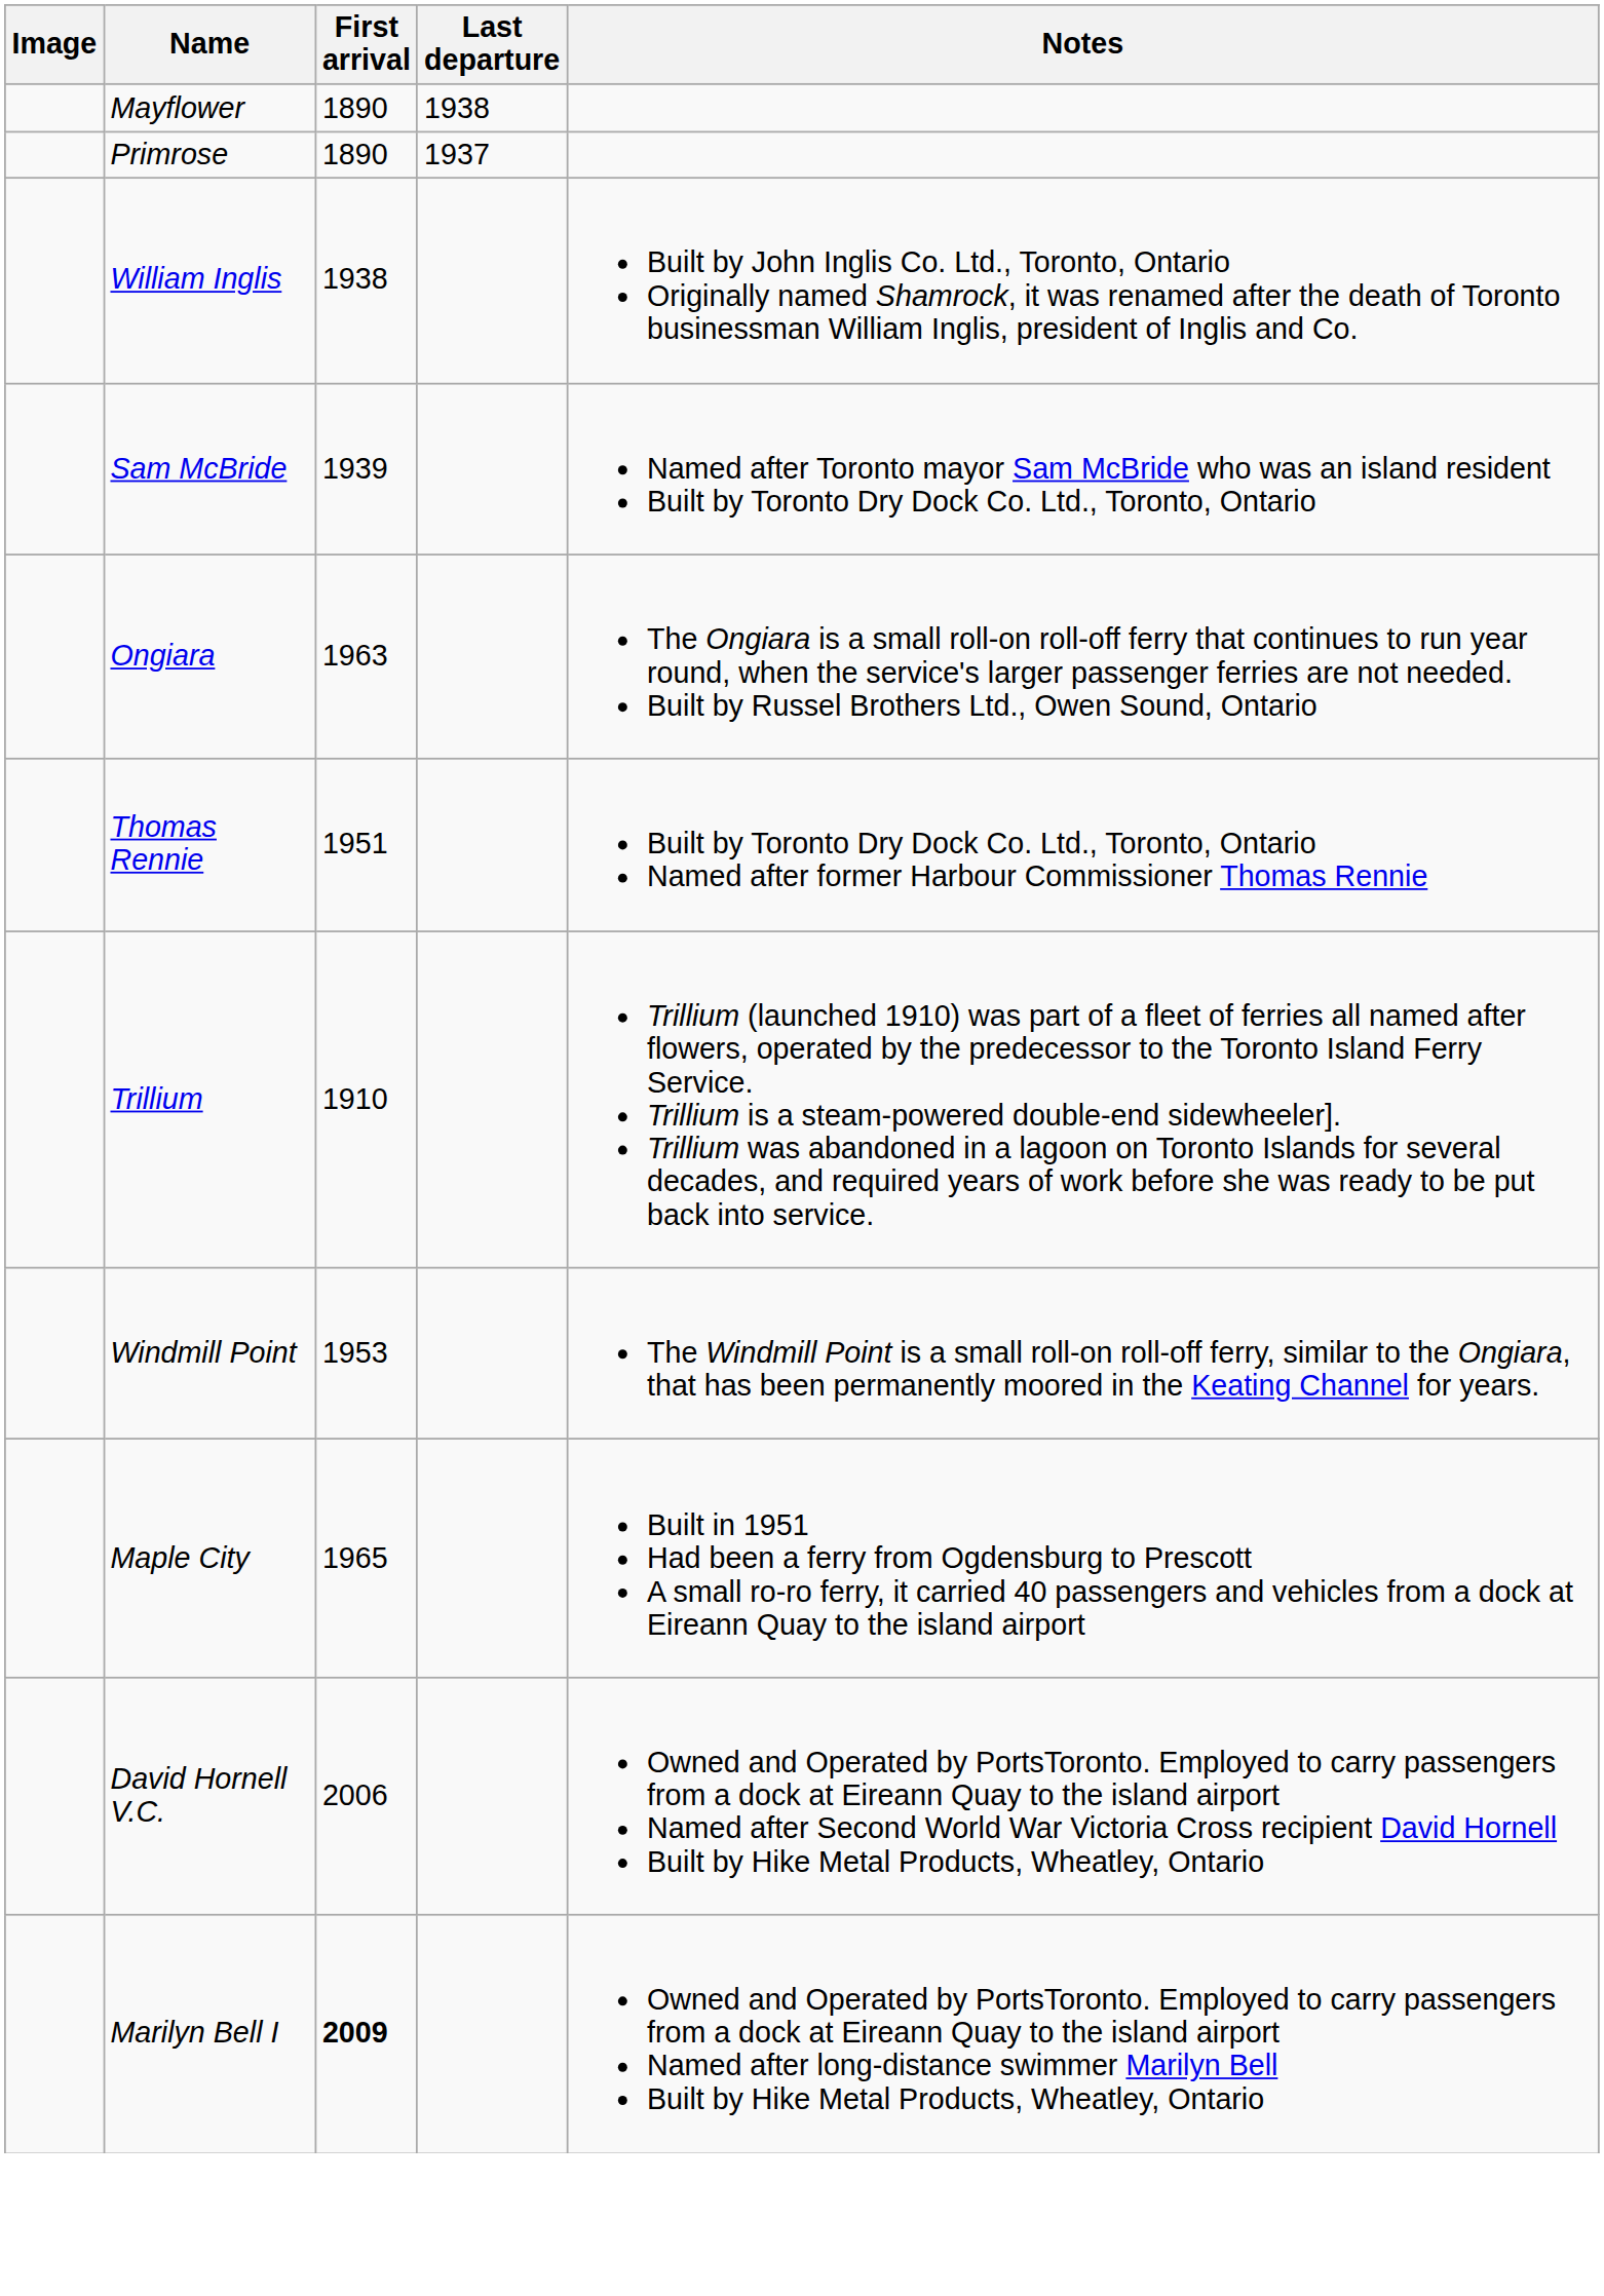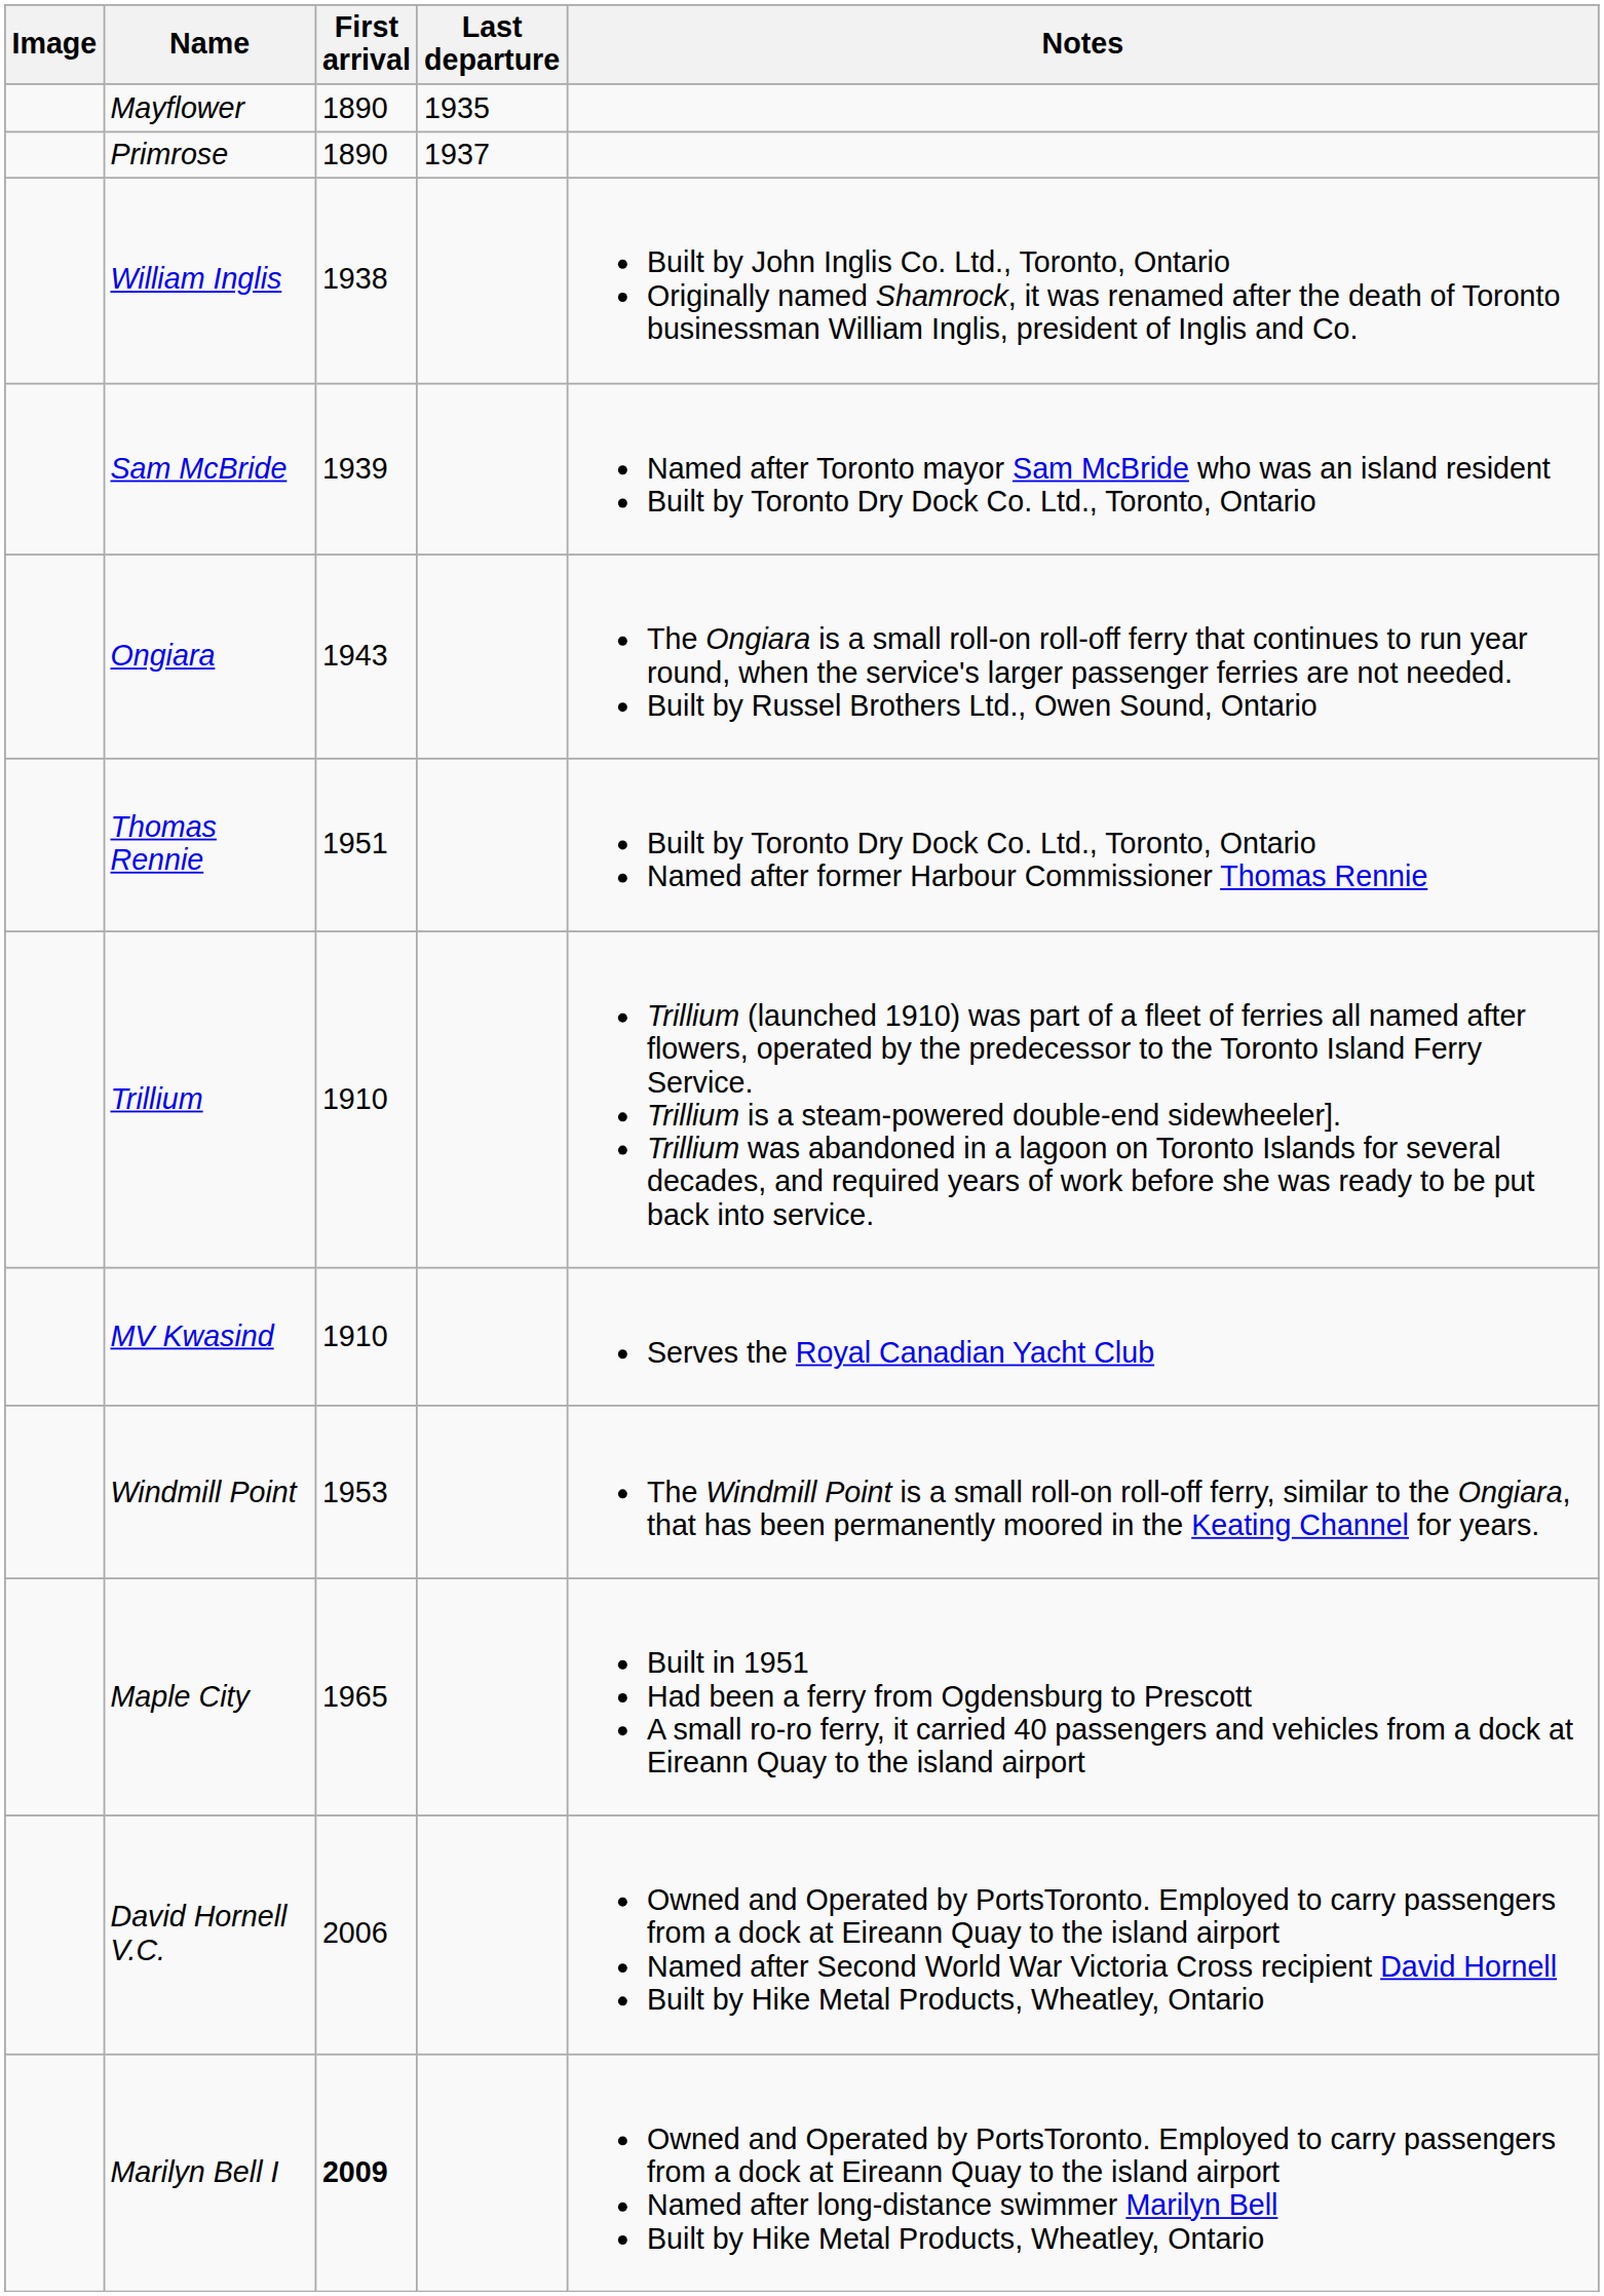Mayflower | Last departure: 1938 -> 1935
Ongiara | First arrival: 1963 -> 1943
+ row: MV Kwasind | 1910 | Serves the Royal Canadian Yacht Club
